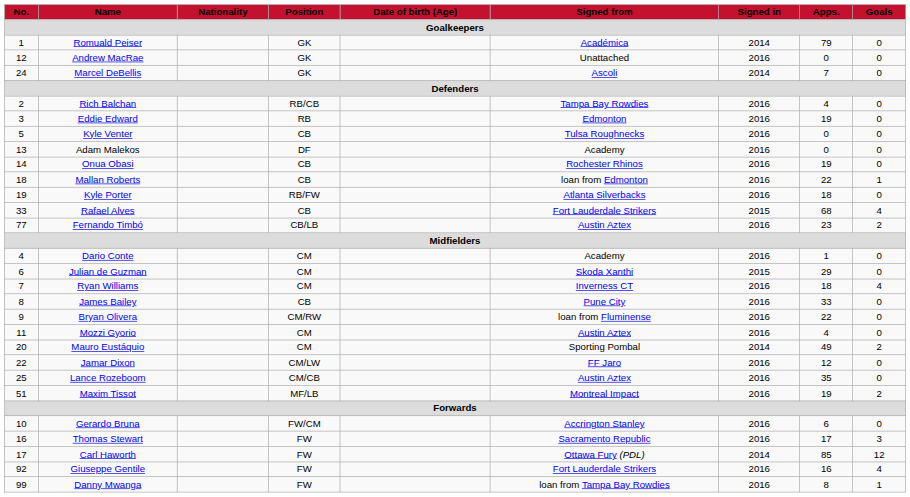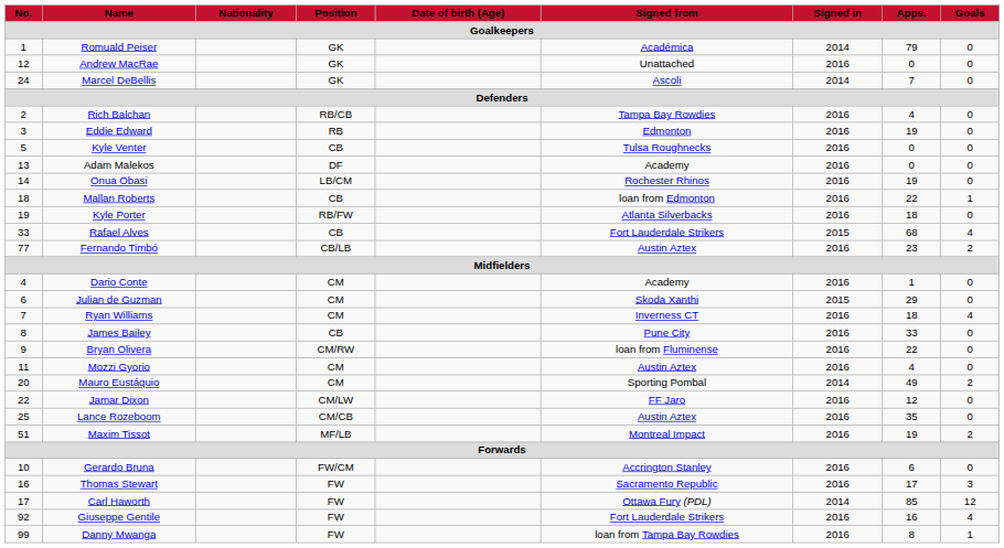Onua Obasi | Position / Goalkeepers: CB -> LB/CM
